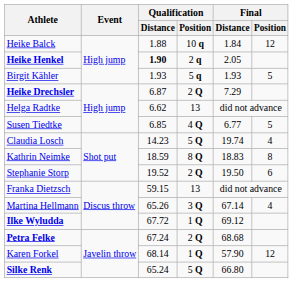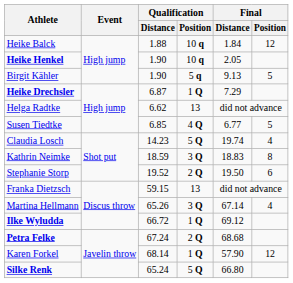Heike Henkel | Qualification / Distance: bold -> normal
Heike Henkel | Qualification / Position: 2 q -> 10 q
Birgit Kähler | Qualification / Distance: 1.93 -> 1.90
Birgit Kähler | Final / Distance: 1.93 -> 9.13
Heike Drechsler | Qualification / Position: 2 Q -> 1 Q
Kathrin Neimke | Qualification / Position: 8 Q -> 3 Q
Ilke Wyludda | Qualification / Distance: 67.72 -> 66.72
